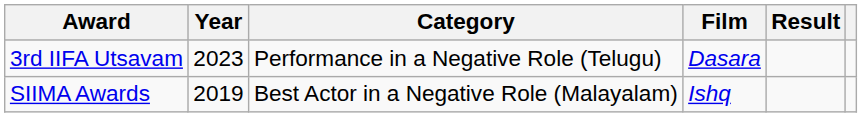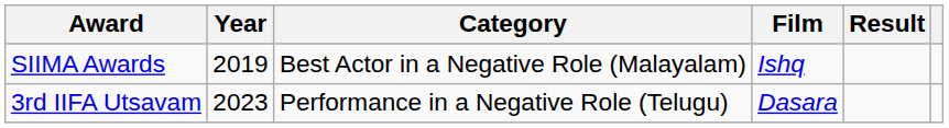rows swapped: SIIMA Awards <-> 3rd IIFA Utsavam
